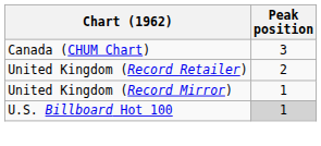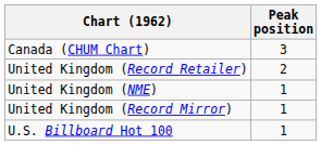+ row: United Kingdom (NME) | 1
U.S. Billboard Hot 100 | Peak position: lightgrey background -> no background
